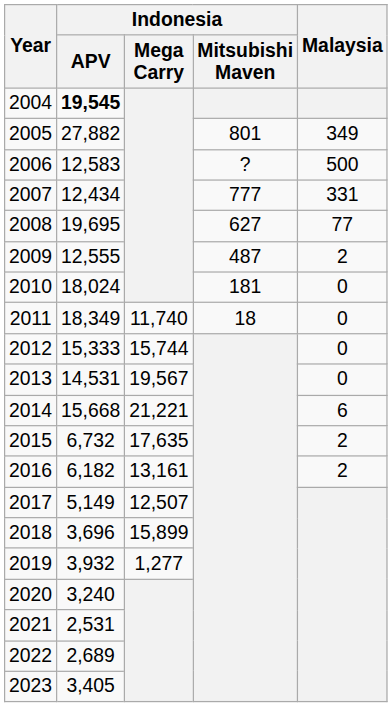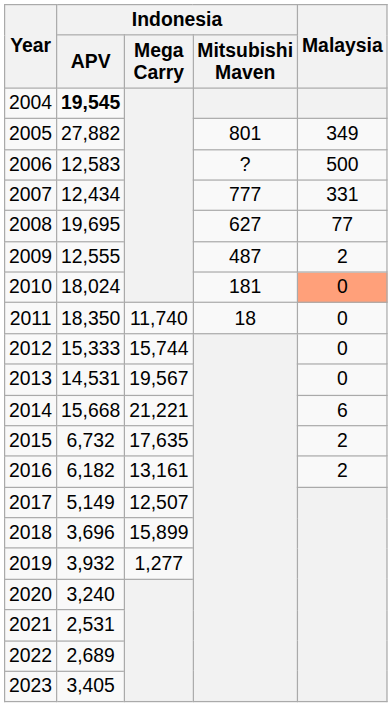2010 | Malaysia: no background -> lightsalmon background
2011 | Indonesia / APV: 18,349 -> 18,350
